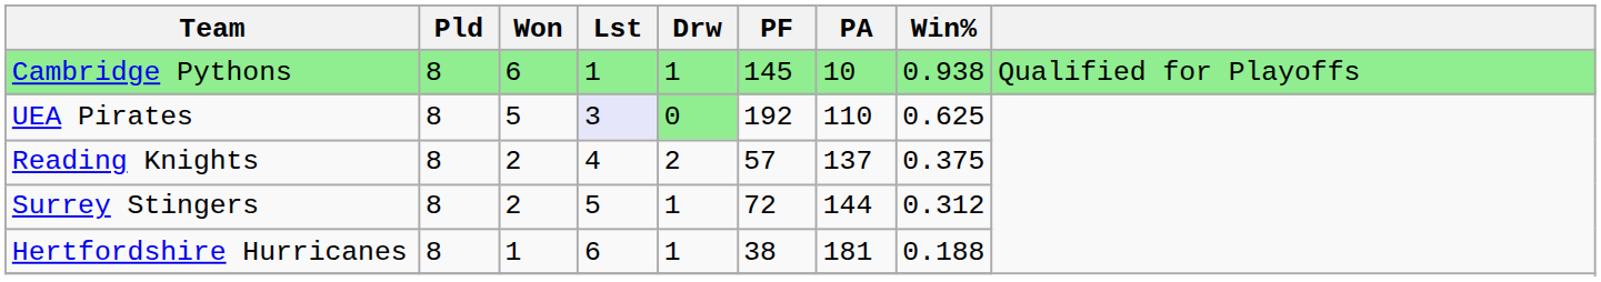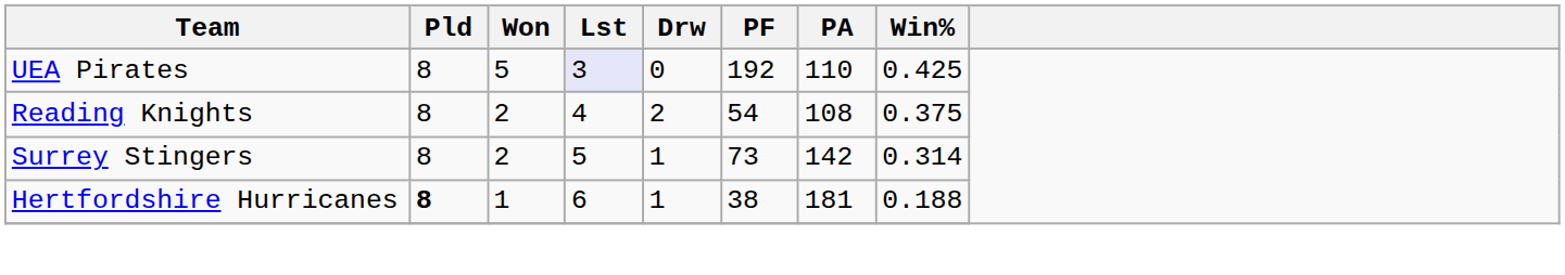- row: Cambridge Pythons | 8 | 6 | 1 | 1 | 145 | 10 | 0.938 | Qualified for Playoffs
UEA Pirates | Drw: lightgreen background -> no background
UEA Pirates | Win%: 0.625 -> 0.425
Reading Knights | PF: 57 -> 54
Reading Knights | PA: 137 -> 108
Surrey Stingers | PF: 72 -> 73
Surrey Stingers | PA: 144 -> 142
Surrey Stingers | Win%: 0.312 -> 0.314
Hertfordshire Hurricanes | Pld: normal -> bold
